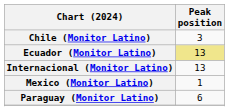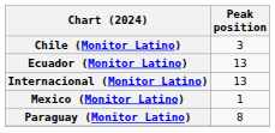Ecuador (Monitor Latino) | Peak position: khaki background -> no background
Paraguay (Monitor Latino) | Peak position: 6 -> 8
